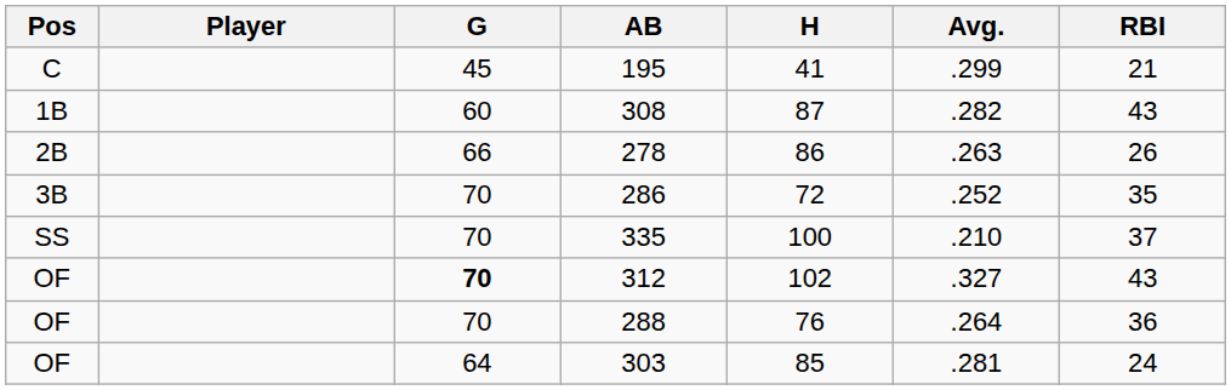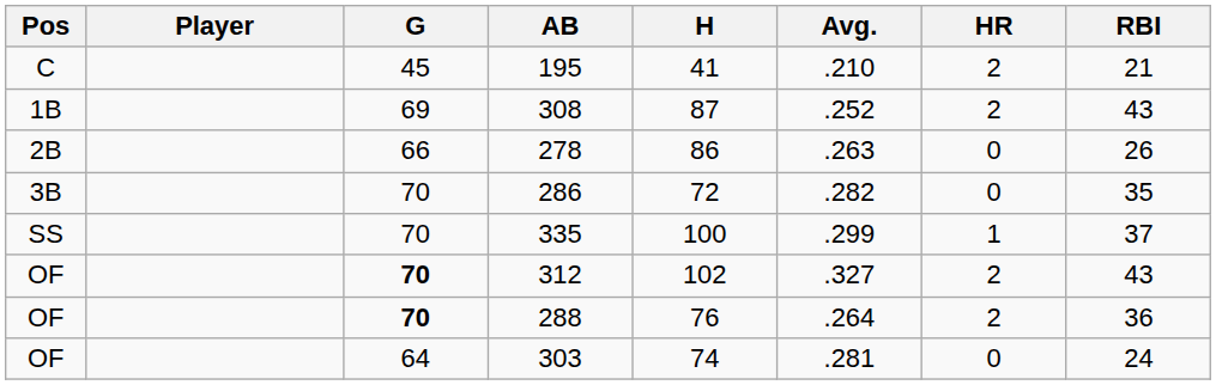+ column: HR | 2 | 2 | 0 | 0 | 1 | 2 | 2 | 0
195 | Avg.: .299 -> .210
308 | G: 60 -> 69
308 | Avg.: .282 -> .252
286 | Avg.: .252 -> .282
335 | Avg.: .210 -> .299
288 | G: normal -> bold
303 | H: 85 -> 74
